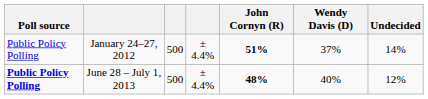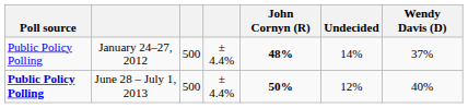columns swapped: Wendy Davis (D) <-> Undecided
January 24–27, 2012 | John Cornyn (R): 51% -> 48%
June 28 – July 1, 2013 | John Cornyn (R): 48% -> 50%
